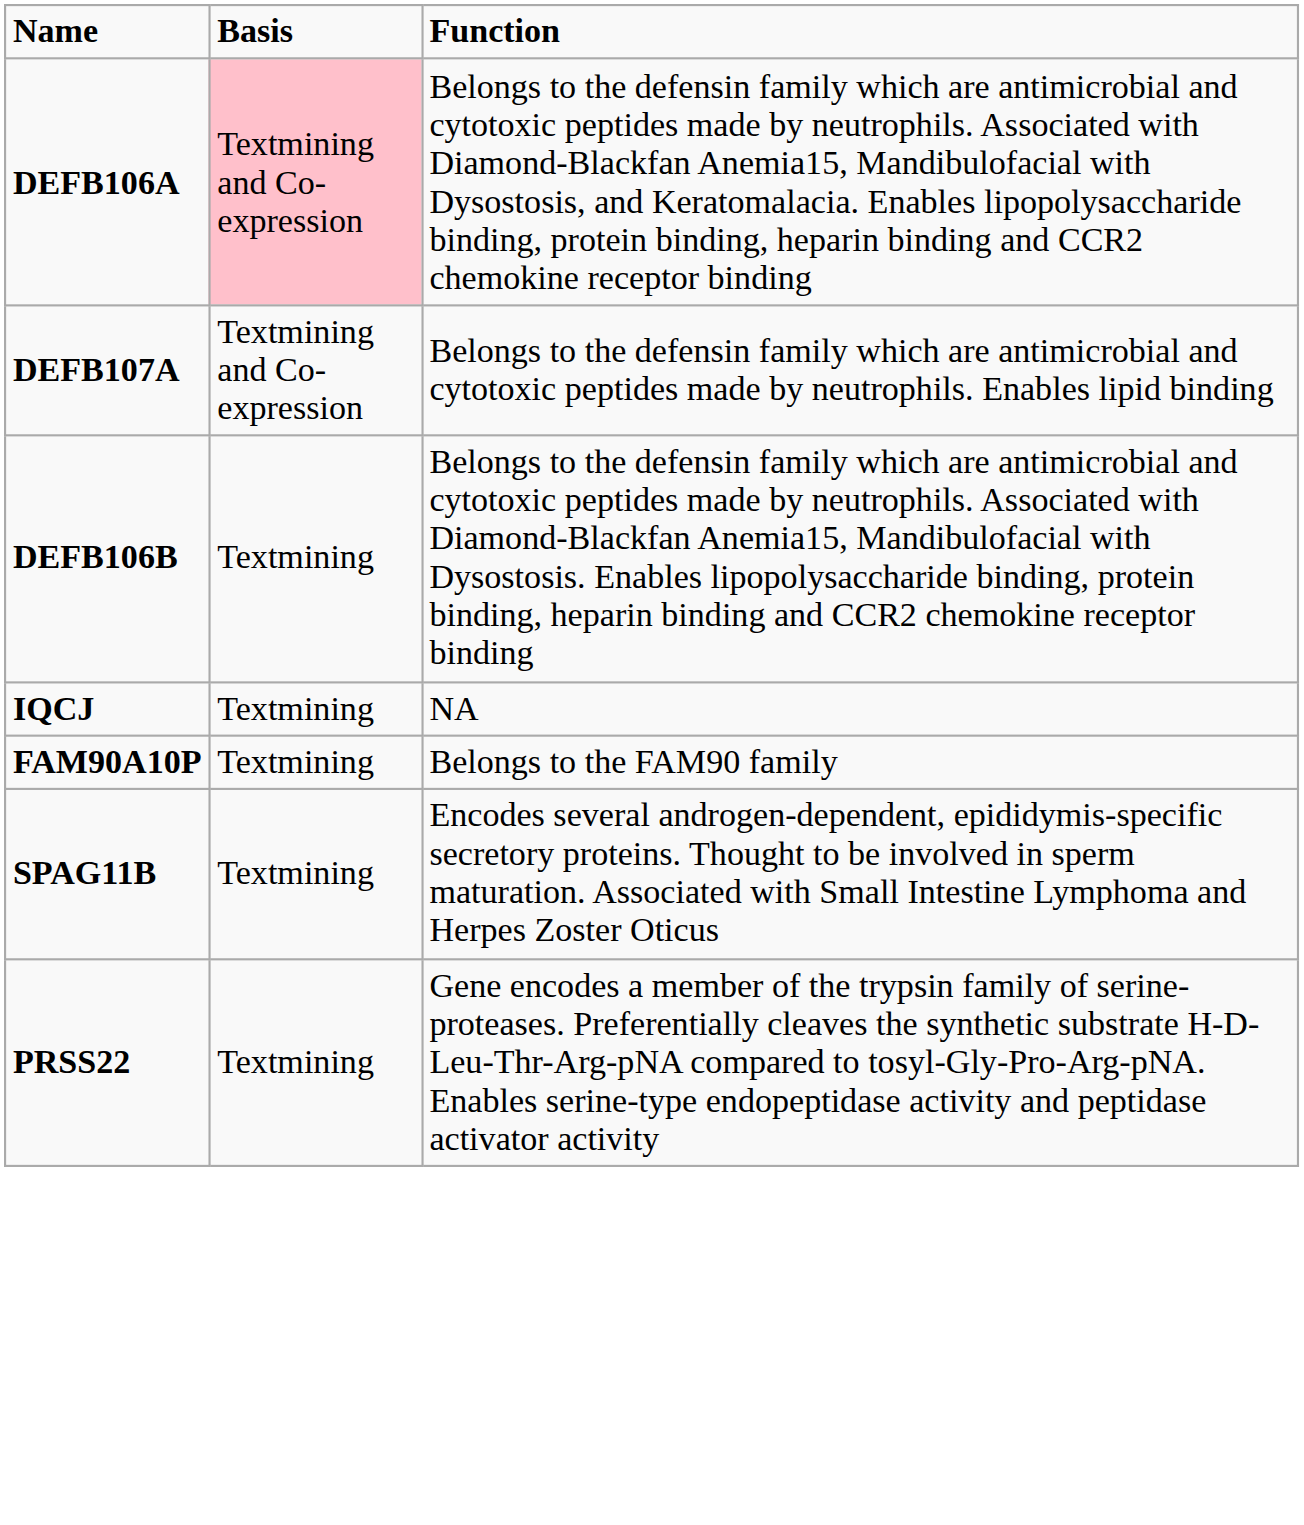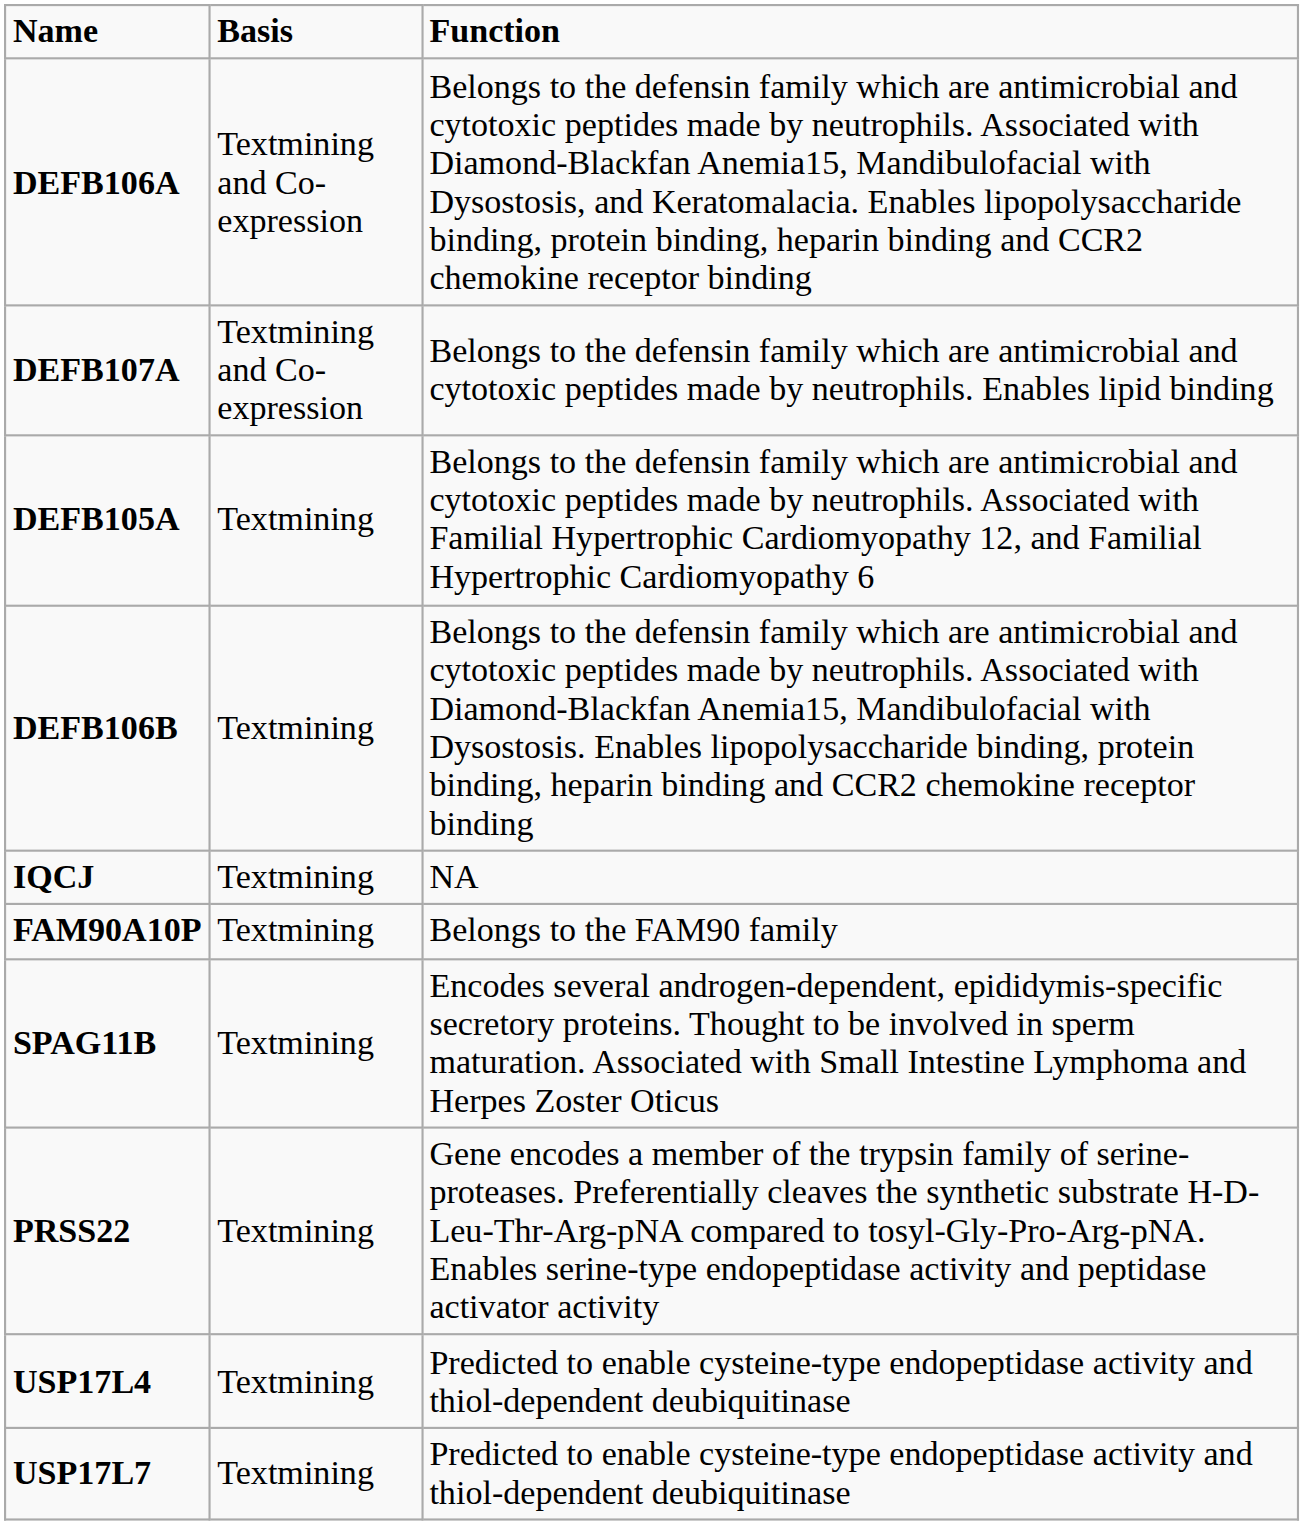DEFB106A | Basis: pink background -> no background
+ row: DEFB105A | Textmining | Belongs to the defensin family which are antimicrobial and cytotoxic peptides made by neutrophils. Associated with Familial Hypertrophic Cardiomyopathy 12, and Familial Hypertrophic Cardiomyopathy 6
+ row: USP17L4 | Textmining | Predicted to enable cysteine-type endopeptidase activity and thiol-dependent deubiquitinase
+ row: USP17L7 | Textmining | Predicted to enable cysteine-type endopeptidase activity and thiol-dependent deubiquitinase
